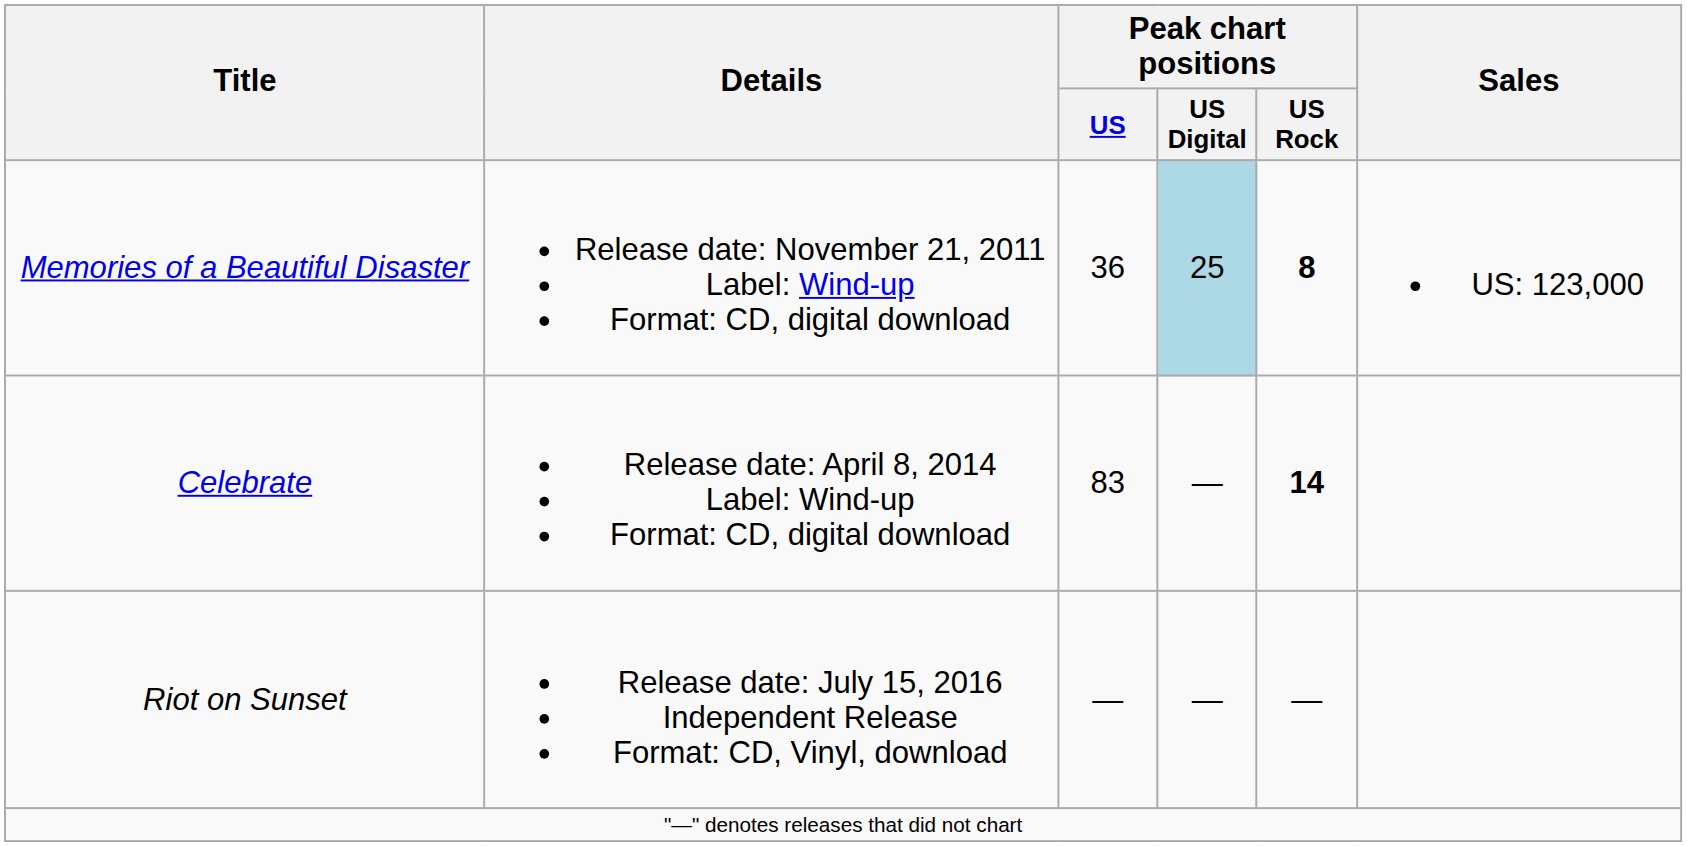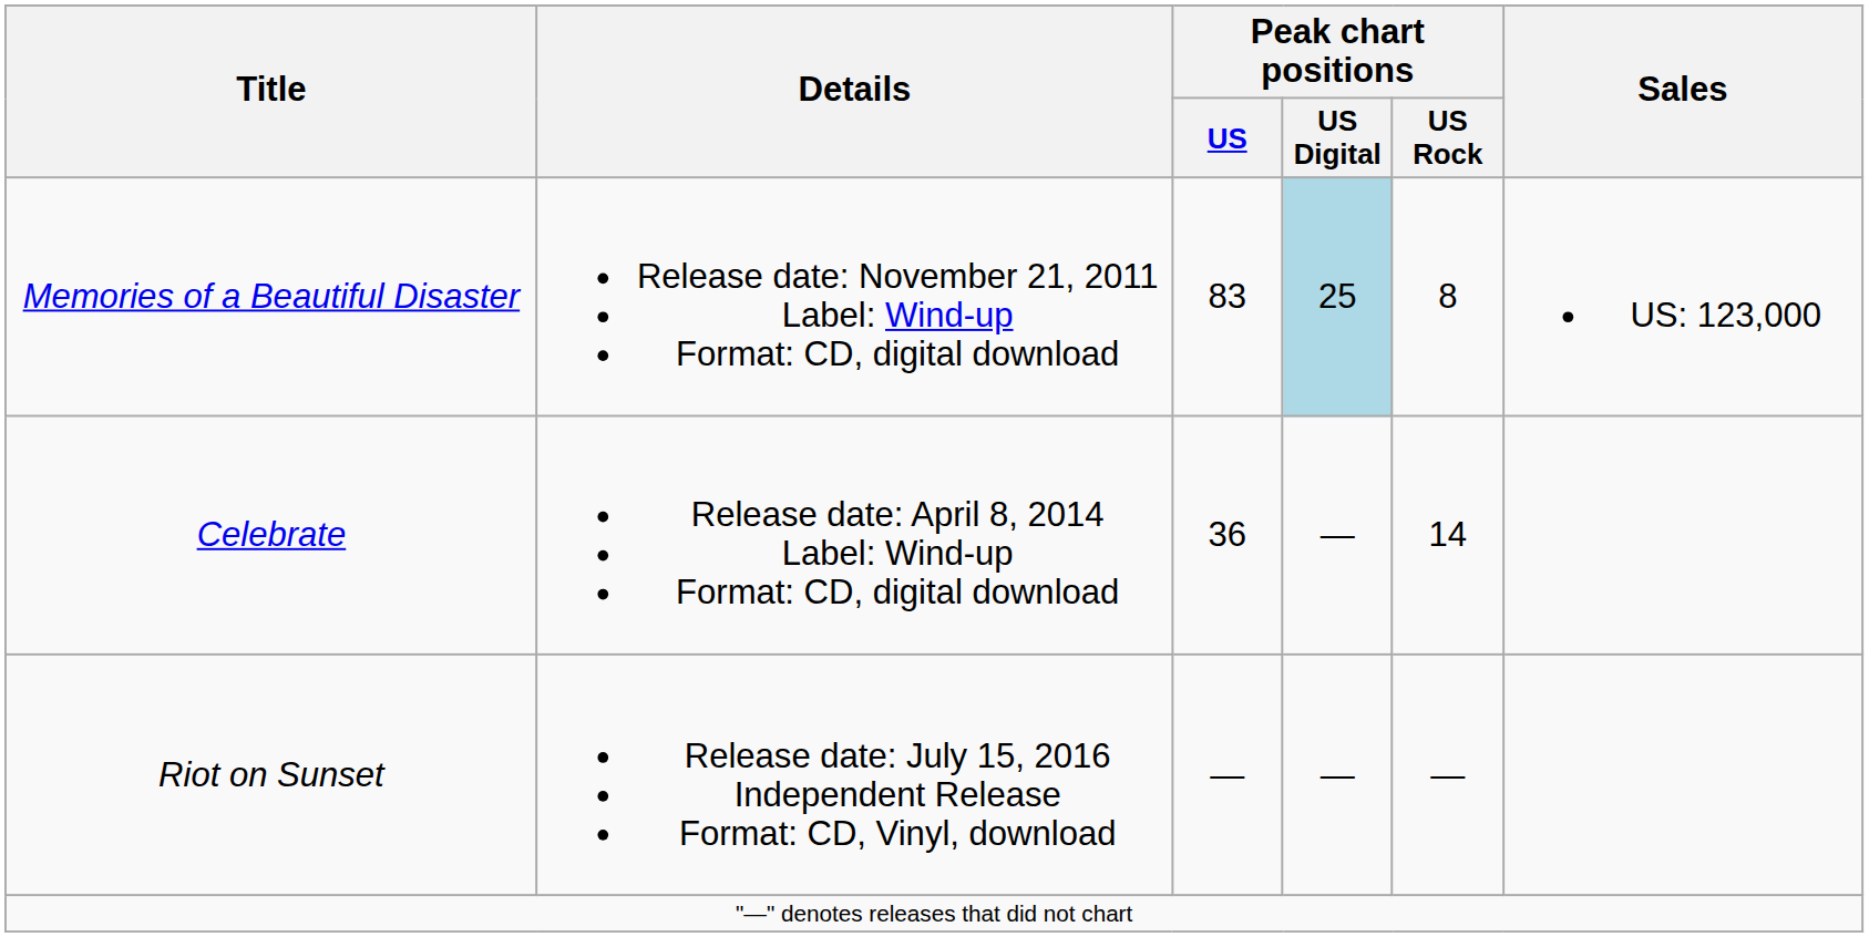Memories of a Beautiful Disaster | Peak chart positions / US: 36 -> 83
Memories of a Beautiful Disaster | Peak chart positions / US Rock: bold -> normal
Celebrate | Peak chart positions / US: 83 -> 36
Celebrate | Peak chart positions / US Rock: bold -> normal
